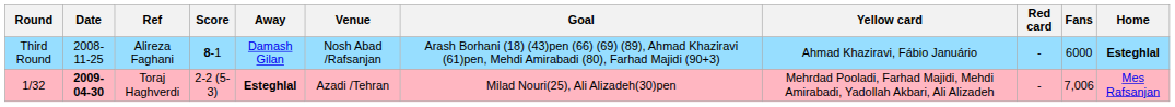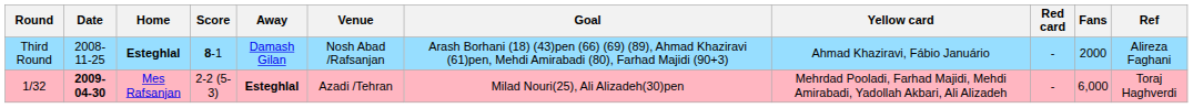columns swapped: Home <-> Ref
Third Round | Fans: 6000 -> 2000
1/32 | Fans: 7,006 -> 6,000
